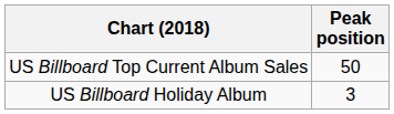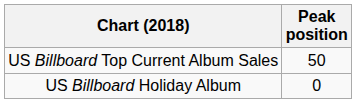US Billboard Holiday Album | Peak position: 3 -> 0
